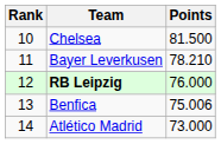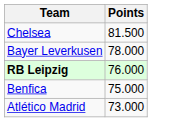- column: Rank | 10 | 11 | 12 | 13 | 14
Bayer Leverkusen | Points: 78.210 -> 78.000
Benfica | Points: 75.006 -> 75.000
